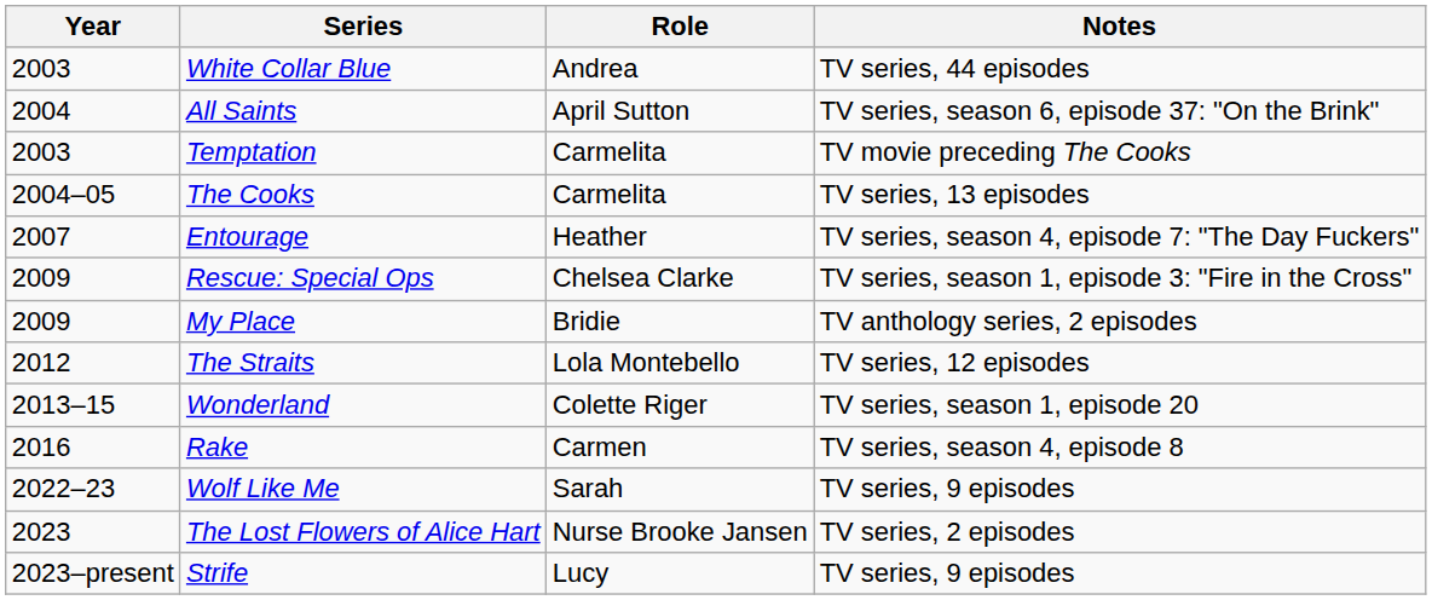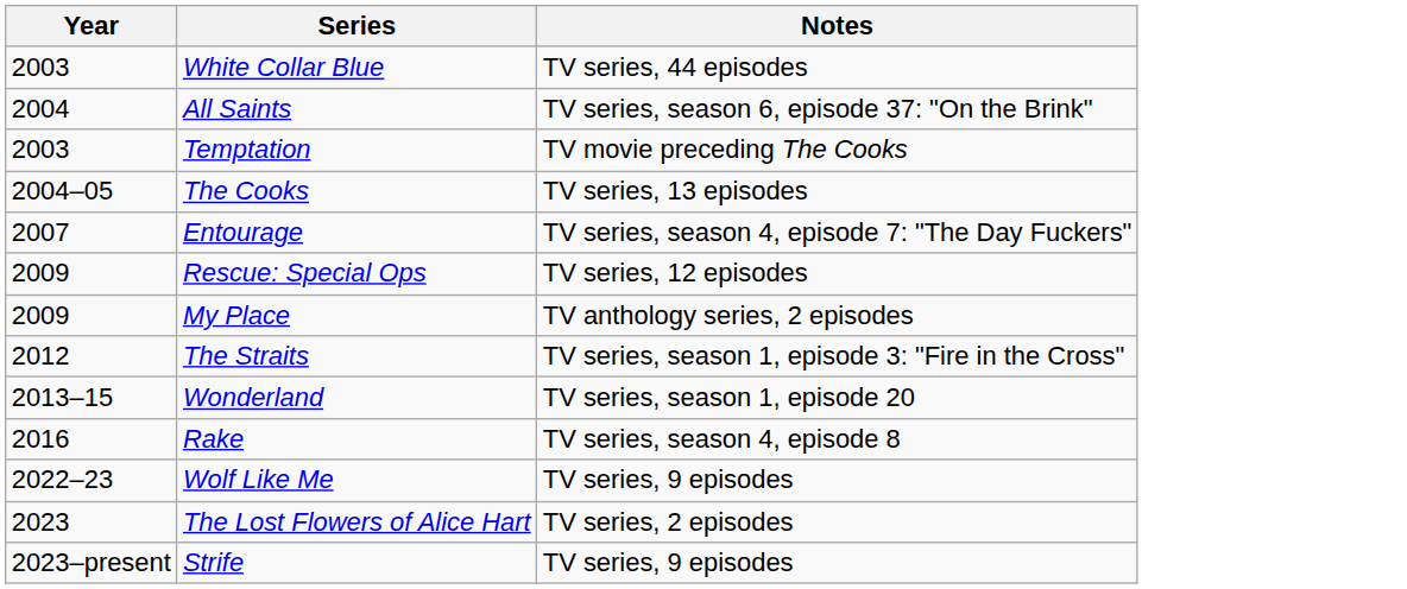- column: Role | Andrea | April Sutton | Carmelita | Carmelita | Heather | Chelsea Clarke | Bridie | Lola Montebello | Colette Riger | Carmen | Sarah | Nurse Brooke Jansen | Lucy
Rescue: Special Ops | Notes: TV series, season 1, episode 3: "Fire in the Cross" -> TV series, 12 episodes
The Straits | Notes: TV series, 12 episodes -> TV series, season 1, episode 3: "Fire in the Cross"
